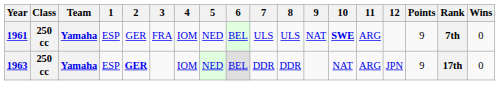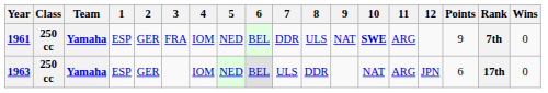1961 | 7: ULS -> DDR
1963 | 2: bold -> normal
1963 | 7: DDR -> ULS
1963 | Points: 9 -> 6
